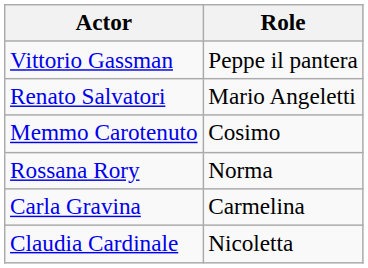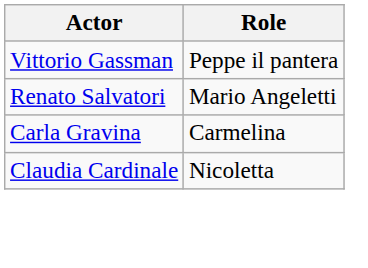- row: Memmo Carotenuto | Cosimo
- row: Rossana Rory | Norma
